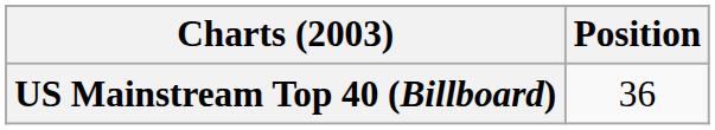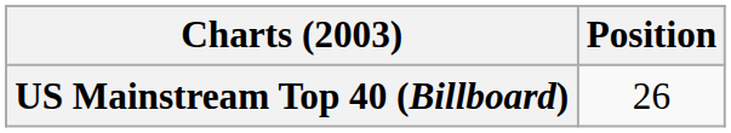US Mainstream Top 40 (Billboard) | Position: 36 -> 26
